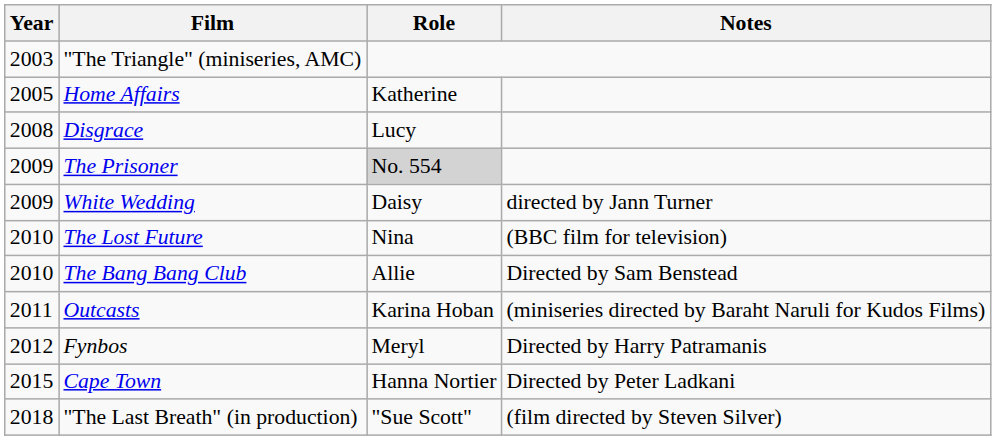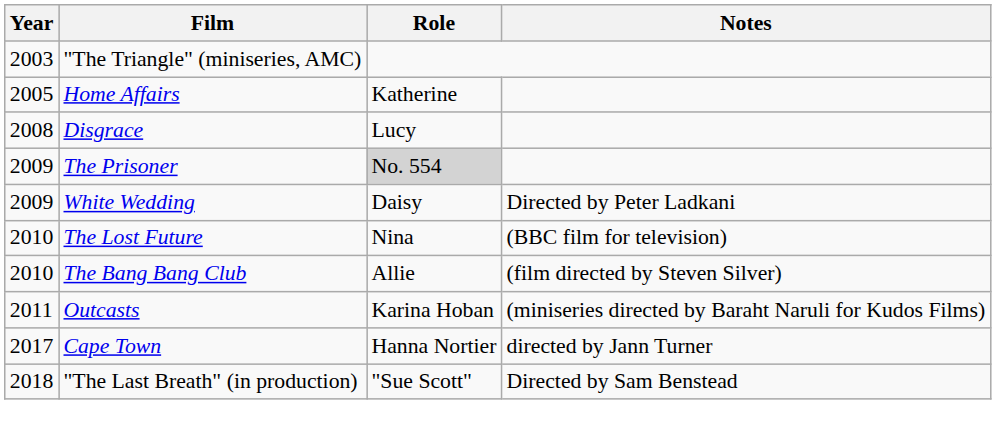White Wedding | Notes: directed by Jann Turner -> Directed by Peter Ladkani
The Bang Bang Club | Notes: Directed by Sam Benstead -> (film directed by Steven Silver)
- row: 2012 | Fynbos | Meryl | Directed by Harry Patramanis
Cape Town | Year: 2015 -> 2017
Cape Town | Notes: Directed by Peter Ladkani -> directed by Jann Turner
"The Last Breath" (in production) | Notes: (film directed by Steven Silver) -> Directed by Sam Benstead
